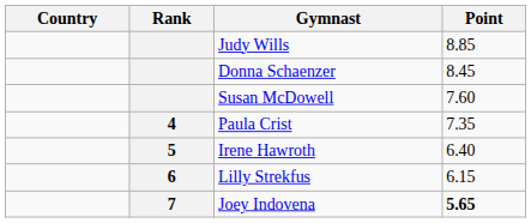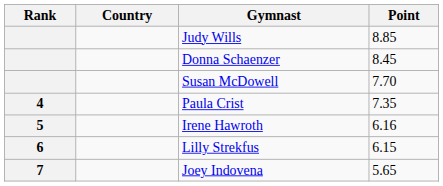columns swapped: Rank <-> Country
Susan McDowell | Point: 7.60 -> 7.70
Irene Hawroth | Point: 6.40 -> 6.16
Joey Indovena | Point: bold -> normal
